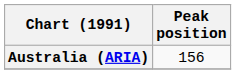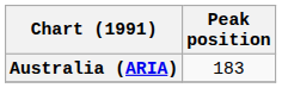Australia (ARIA) | Peak position: 156 -> 183
